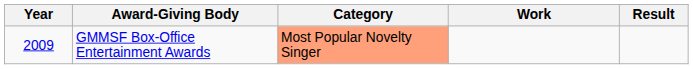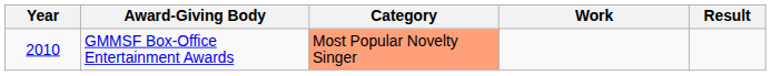GMMSF Box-Office Entertainment Awards | Year: 2009 -> 2010
